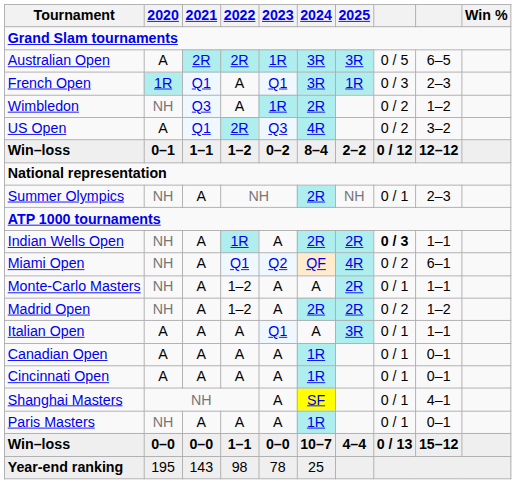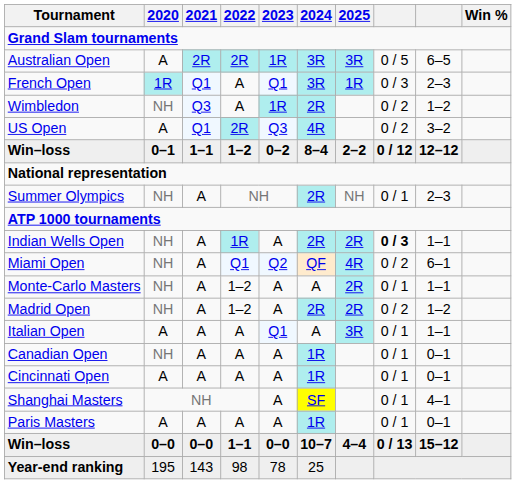Canadian Open | 2020: A -> NH
Paris Masters | 2020: NH -> A
